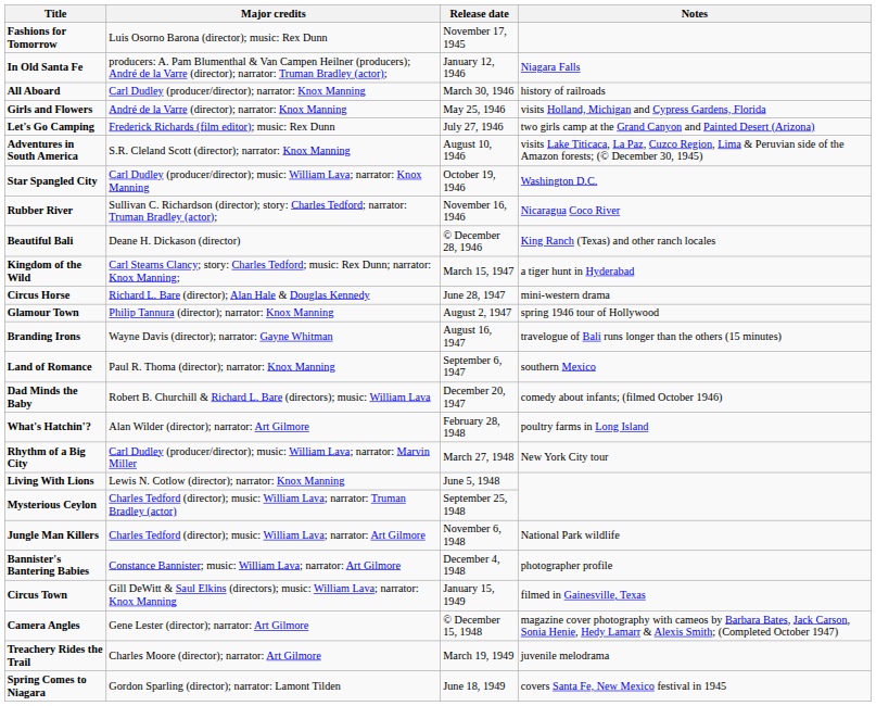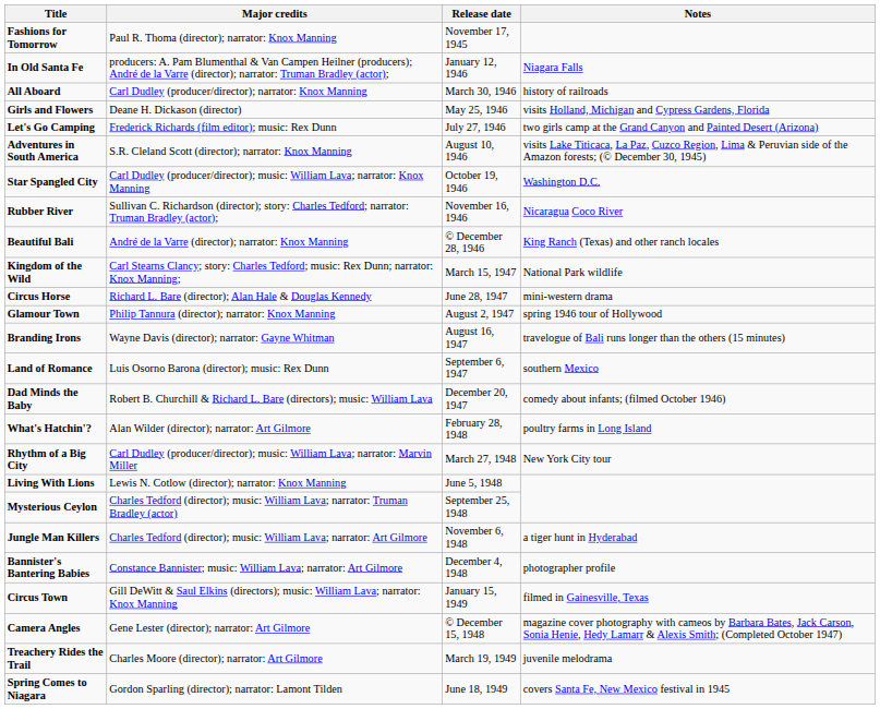Fashions for Tomorrow | Major credits: Luis Osorno Barona (director); music: Rex Dunn -> Paul R. Thoma (director); narrator: Knox Manning
Girls and Flowers | Major credits: André de la Varre (director); narrator: Knox Manning -> Deane H. Dickason (director)
Beautiful Bali | Major credits: Deane H. Dickason (director) -> André de la Varre (director); narrator: Knox Manning
Kingdom of the Wild | Notes: a tiger hunt in Hyderabad -> National Park wildlife
Land of Romance | Major credits: Paul R. Thoma (director); narrator: Knox Manning -> Luis Osorno Barona (director); music: Rex Dunn
Jungle Man Killers | Notes: National Park wildlife -> a tiger hunt in Hyderabad
